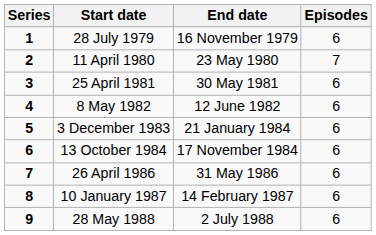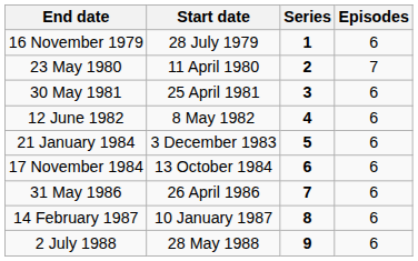columns swapped: Series <-> End date
